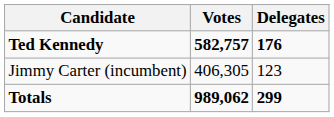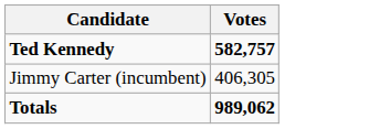- column: Delegates | 176 | 123 | 299
